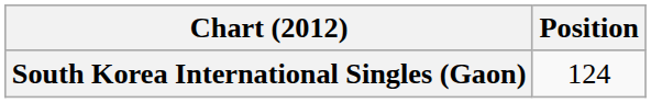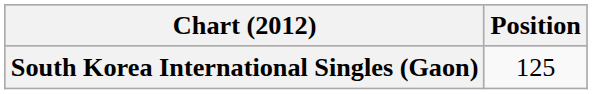South Korea International Singles (Gaon) | Position: 124 -> 125
